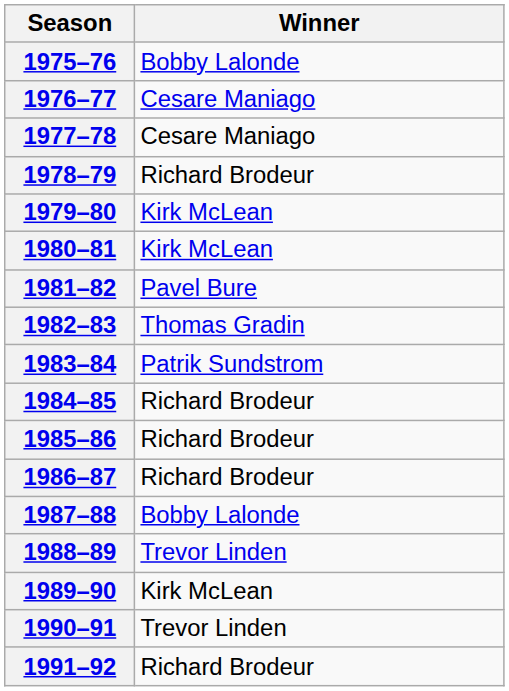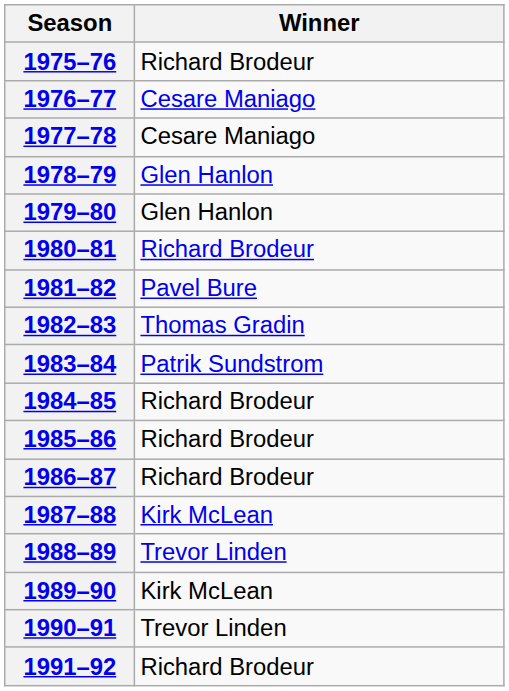1975–76 | Winner: Bobby Lalonde -> Richard Brodeur
1978–79 | Winner: Richard Brodeur -> Glen Hanlon
1979–80 | Winner: Kirk McLean -> Glen Hanlon
1980–81 | Winner: Kirk McLean -> Richard Brodeur
1987–88 | Winner: Bobby Lalonde -> Kirk McLean
